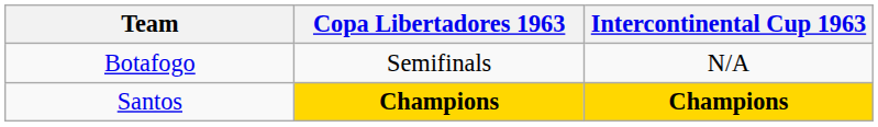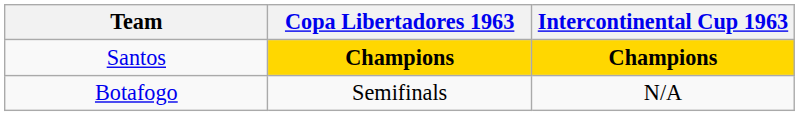rows swapped: Botafogo <-> Santos
